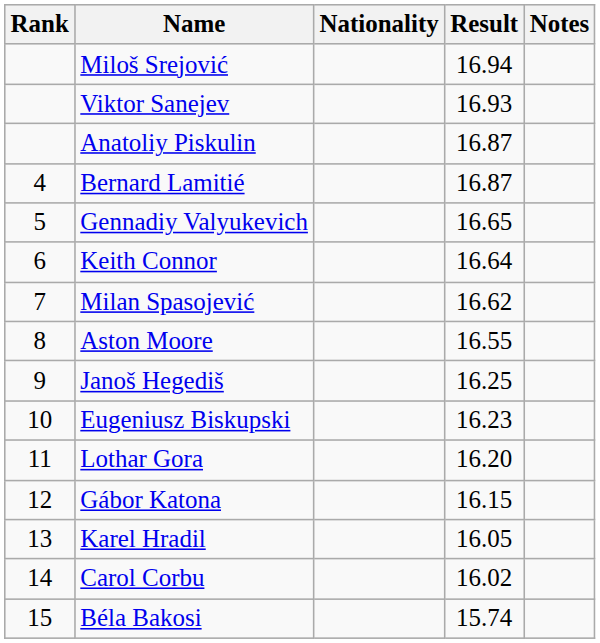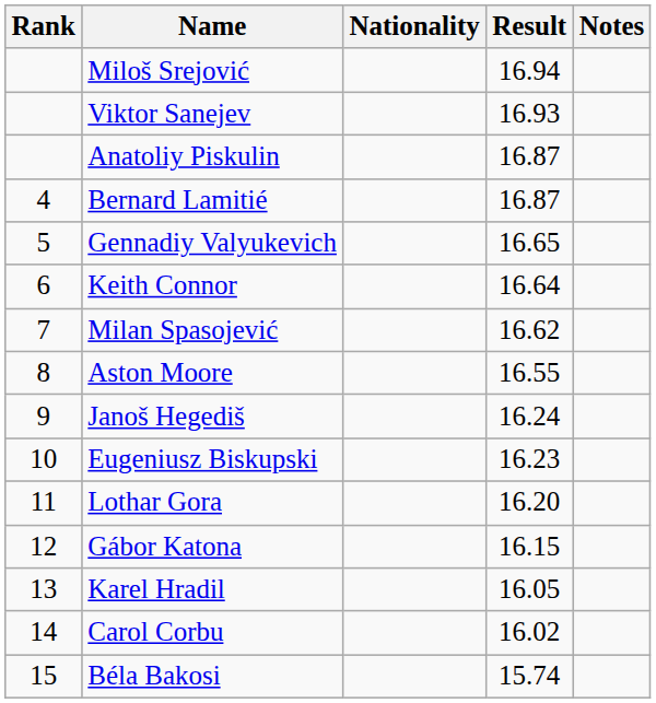Janoš Hegediš | Result: 16.25 -> 16.24
